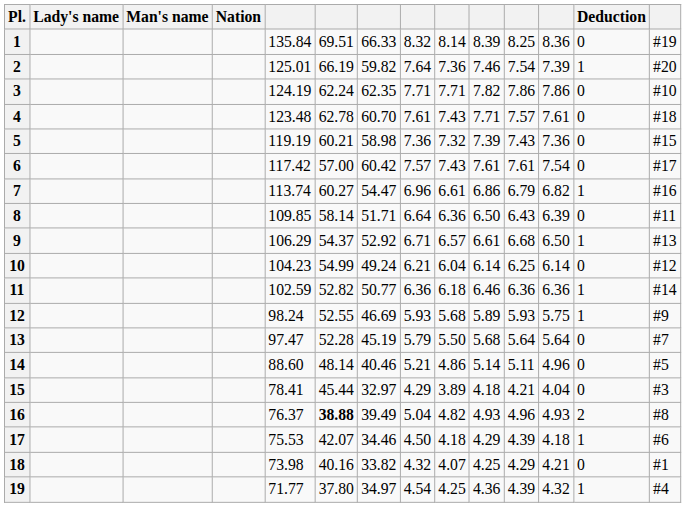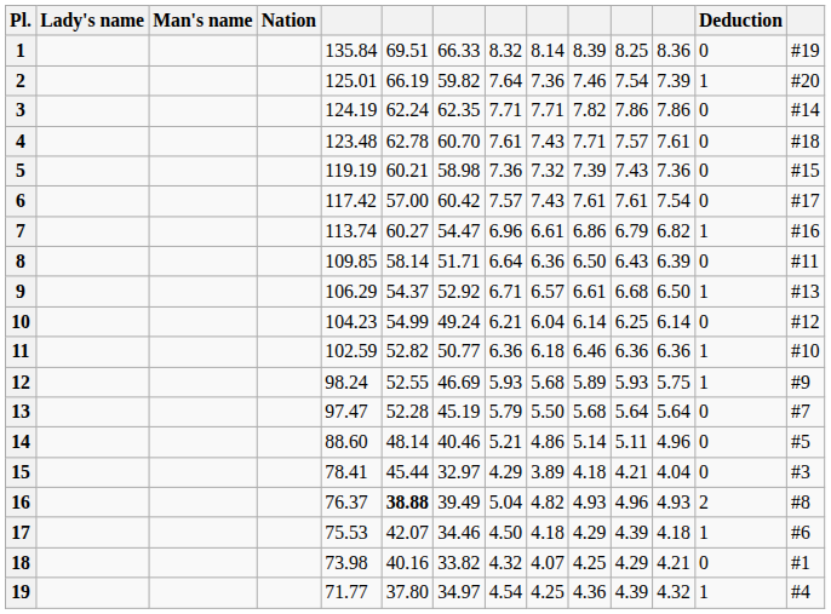3 | column 14: #10 -> #14
11 | column 14: #14 -> #10
